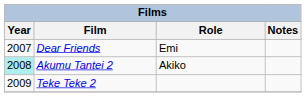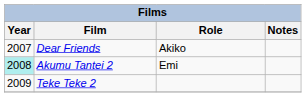Dear Friends | Role: Emi -> Akiko
Akumu Tantei 2 | Role: Akiko -> Emi
